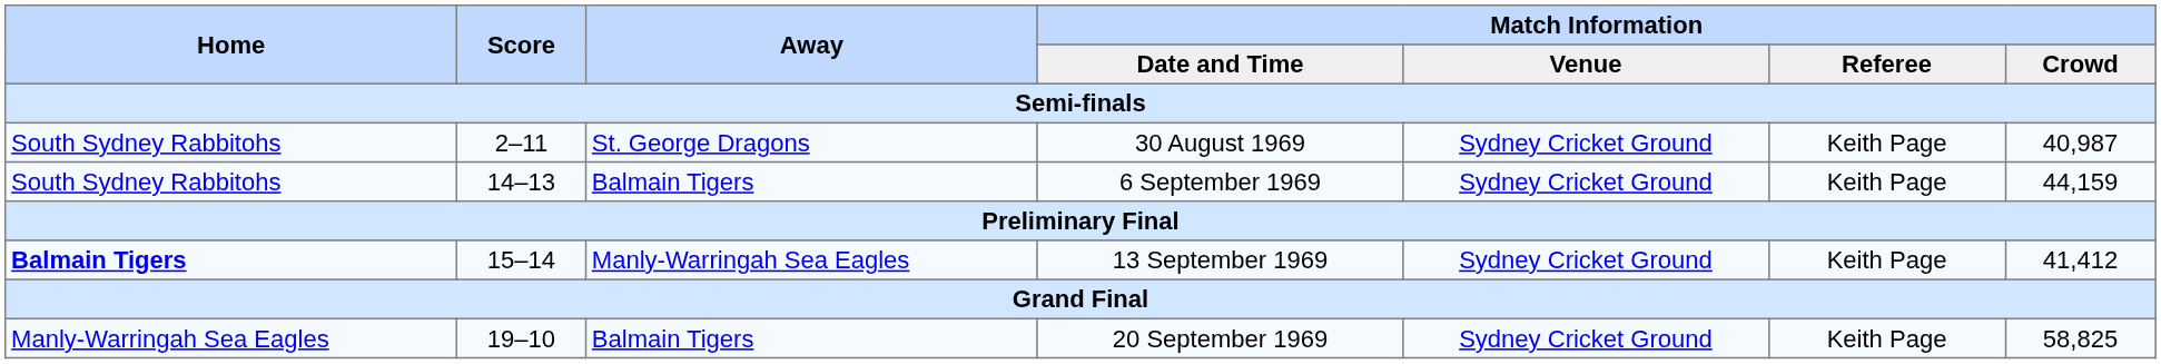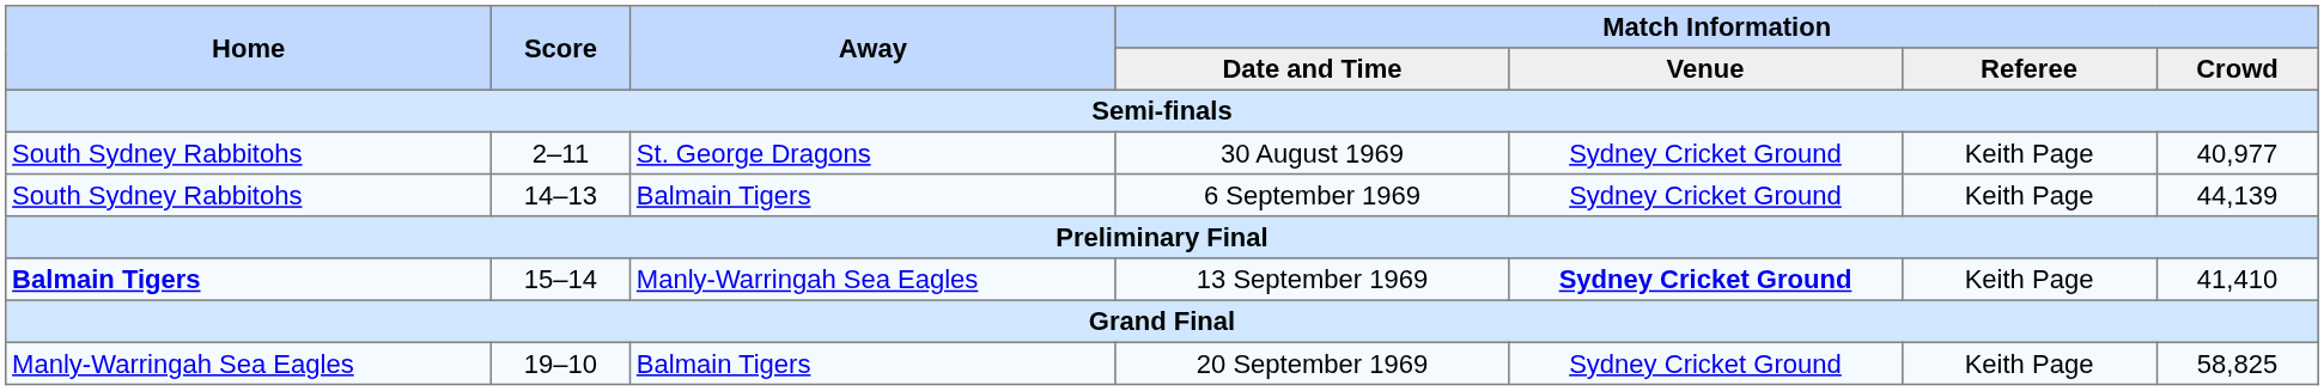30 August 1969 | Match Information / Crowd: 40,987 -> 40,977
6 September 1969 | Match Information / Crowd: 44,159 -> 44,139
13 September 1969 | Match Information / Venue: normal -> bold
13 September 1969 | Match Information / Crowd: 41,412 -> 41,410
